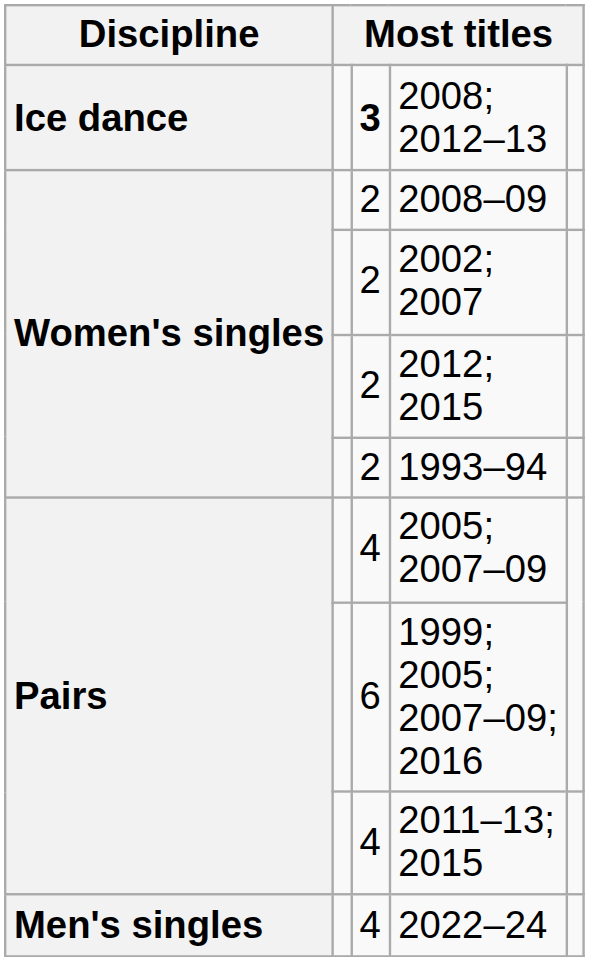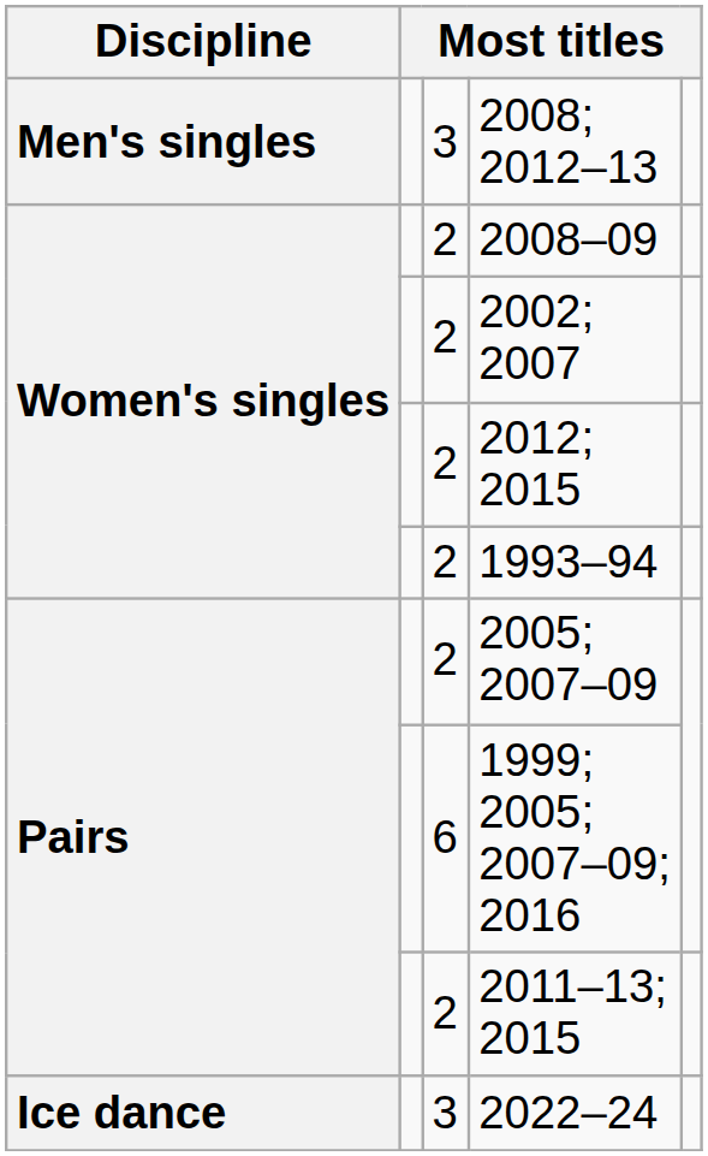2008; 2012–13 | Discipline: Ice dance -> Men's singles
2008; 2012–13 | column 3: bold -> normal
2005; 2007–09 | column 3: 4 -> 2
2011–13; 2015 | column 3: 4 -> 2
2022–24 | Discipline: Men's singles -> Ice dance
2022–24 | column 3: 4 -> 3
